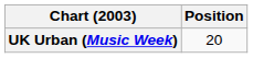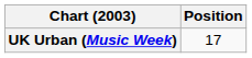UK Urban (Music Week) | Position: 20 -> 17
